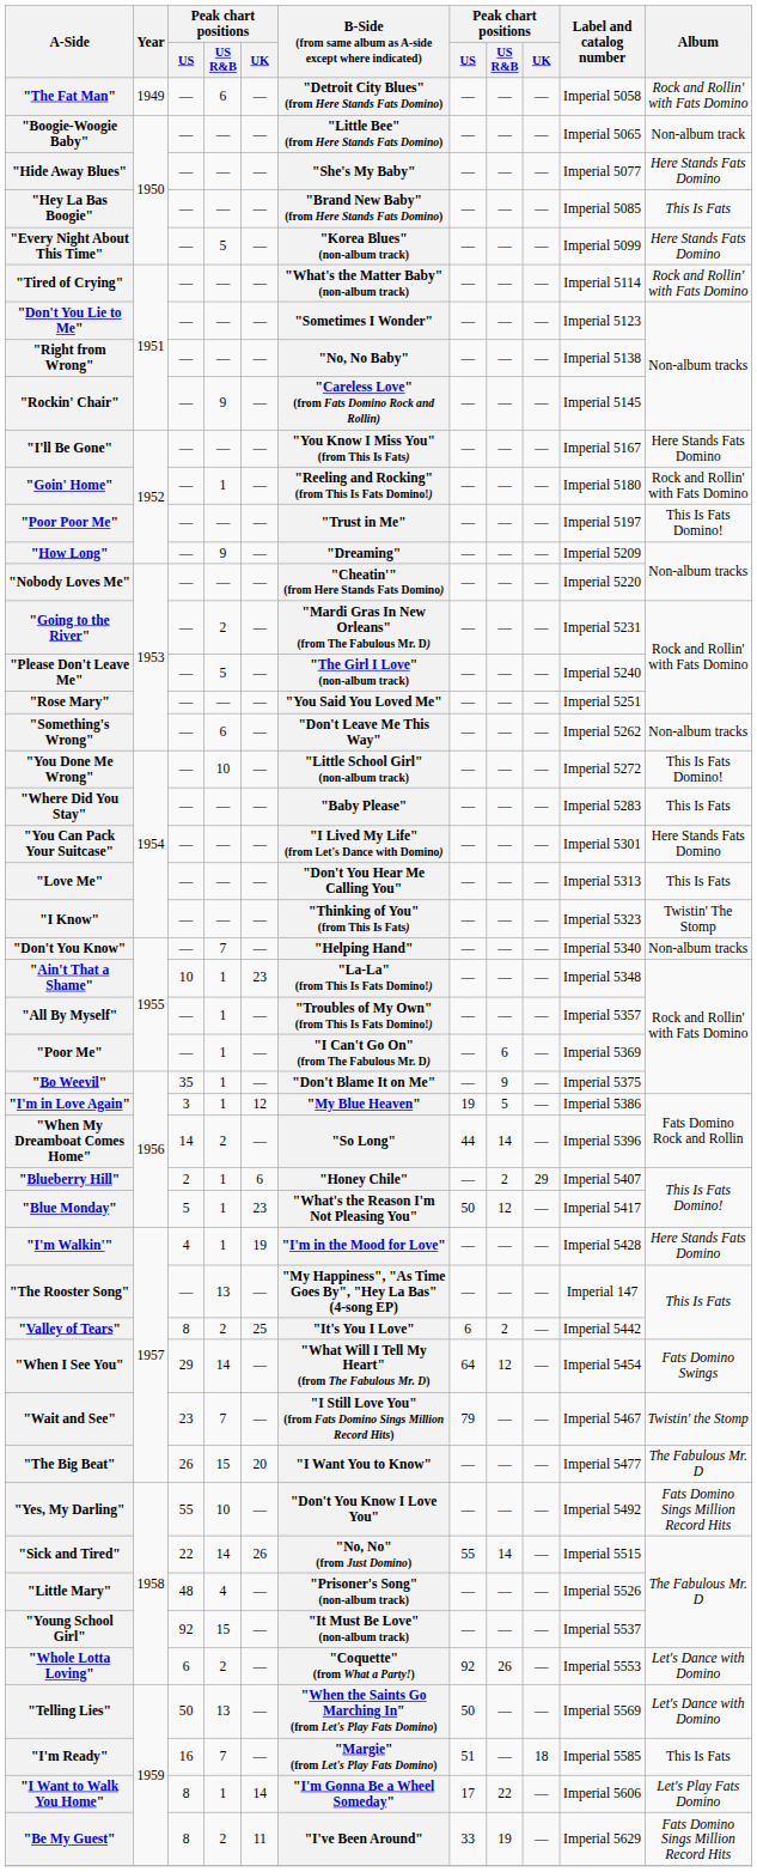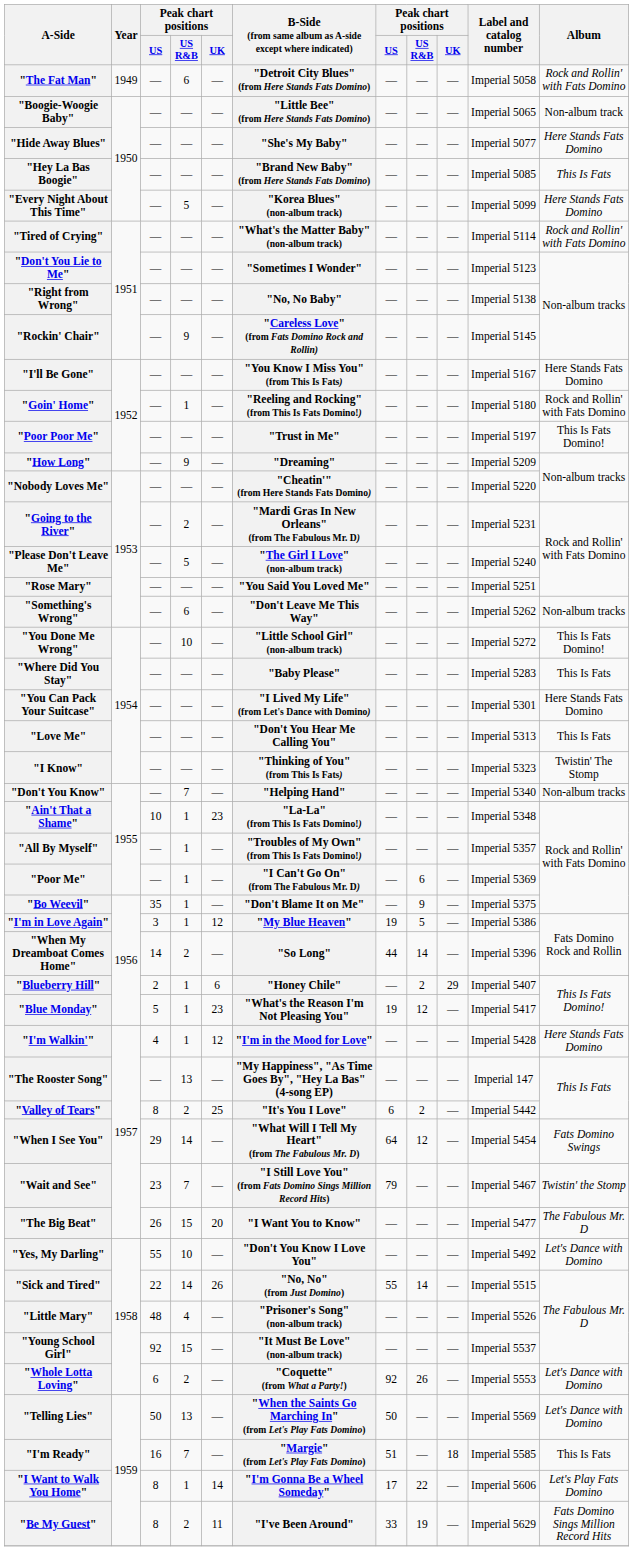"Blue Monday" | column 7: 50 -> 19
"I'm Walkin'" | column 5: 19 -> 12
"Yes, My Darling" | Album: Fats Domino Sings Million Record Hits -> Let's Dance with Domino
